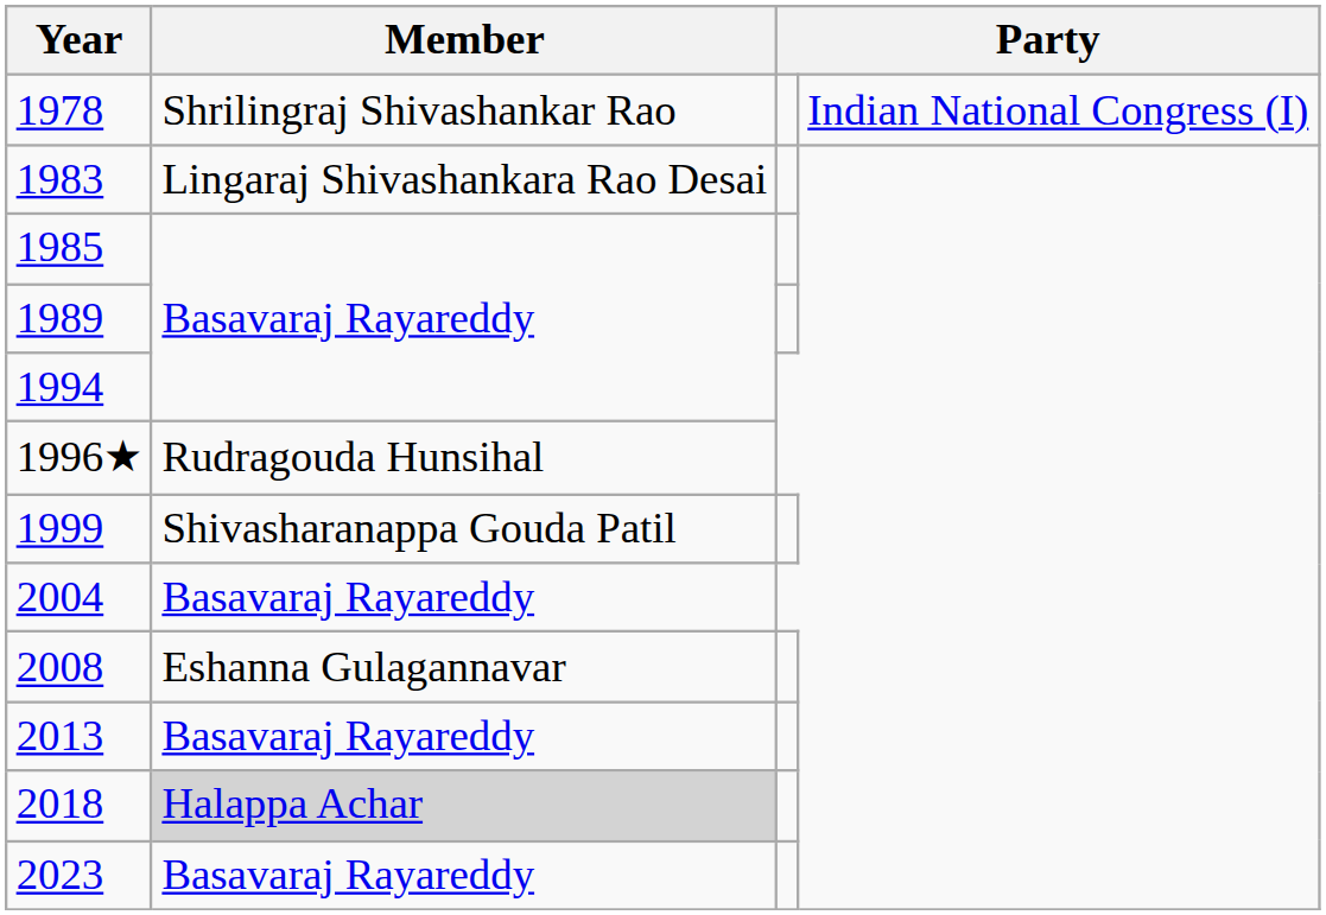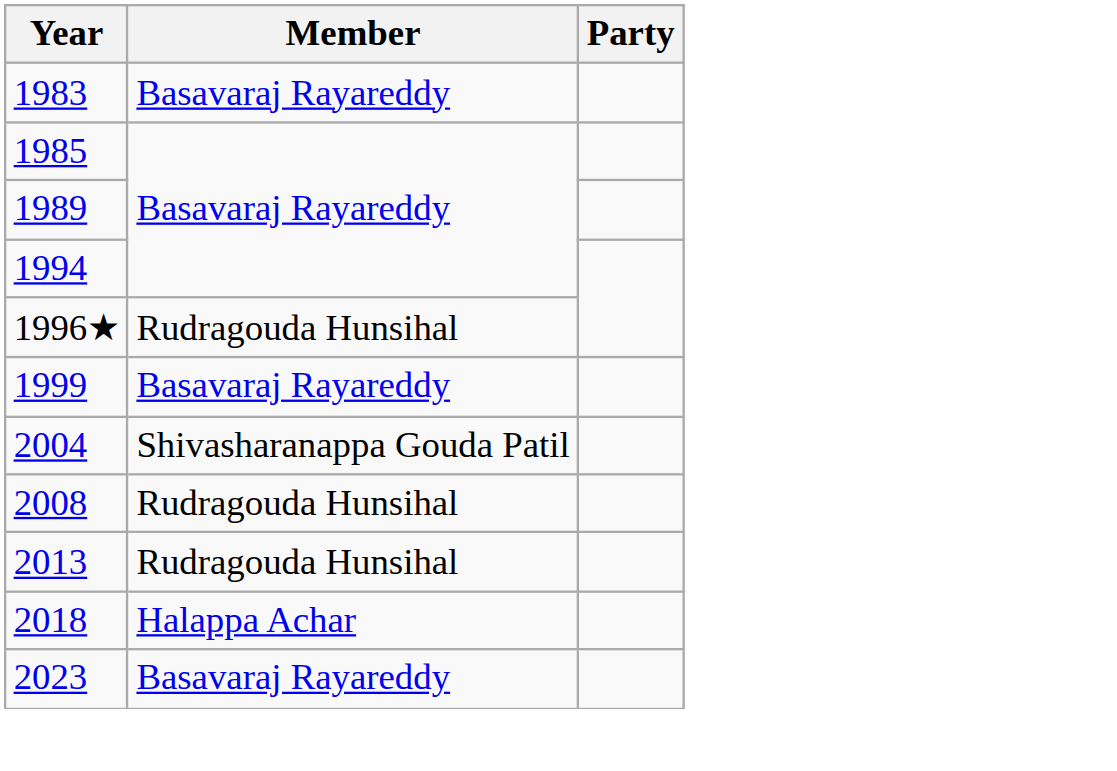- row: 1978 | Shrilingraj Shivashankar Rao | Indian National Congress (I)
1983 | Member: Lingaraj Shivashankara Rao Desai -> Basavaraj Rayareddy
1999 | Member: Shivasharanappa Gouda Patil -> Basavaraj Rayareddy
2004 | Member: Basavaraj Rayareddy -> Shivasharanappa Gouda Patil
2008 | Member: Eshanna Gulagannavar -> Rudragouda Hunsihal
2013 | Member: Basavaraj Rayareddy -> Rudragouda Hunsihal
2018 | Member: lightgrey background -> no background
